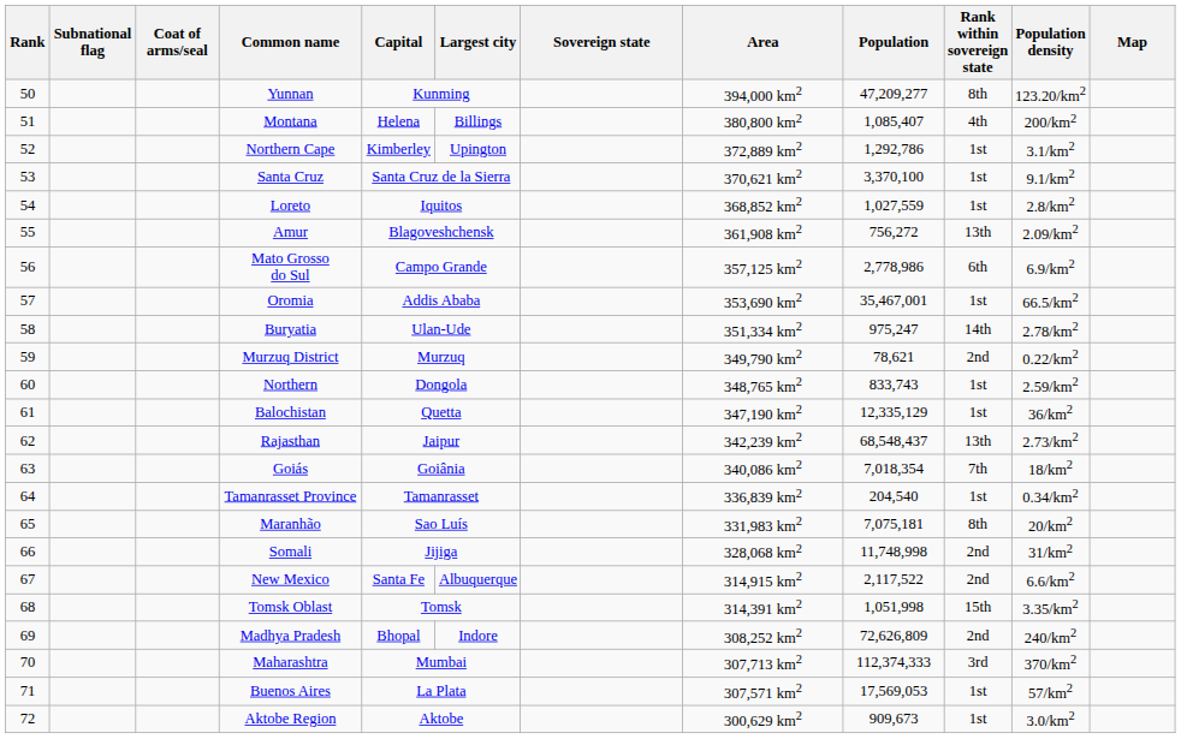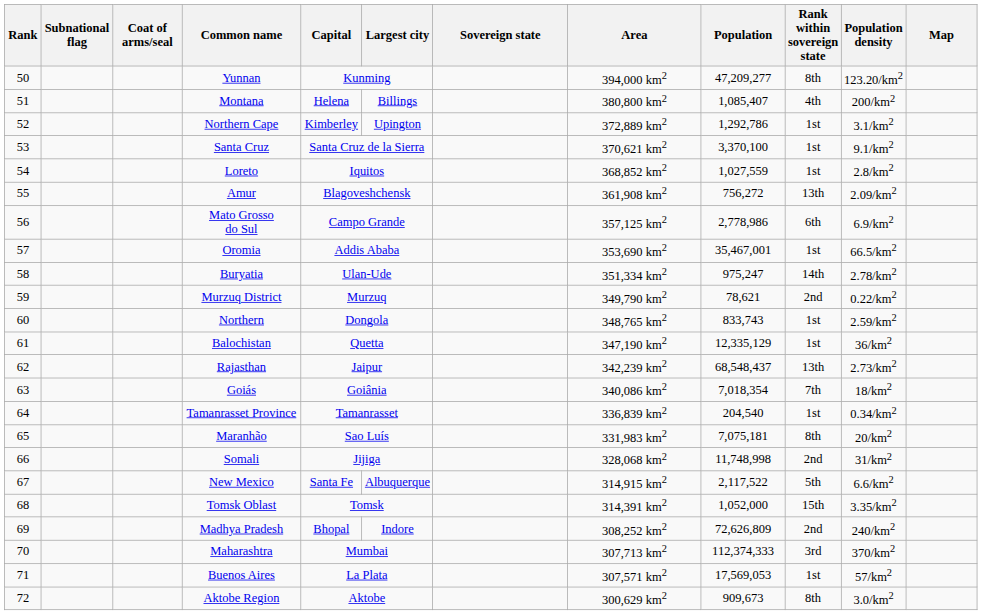New Mexico | Rank within sovereign state: 2nd -> 5th
Tomsk Oblast | Population: 1,051,998 -> 1,052,000
Aktobe Region | Rank within sovereign state: 1st -> 8th
